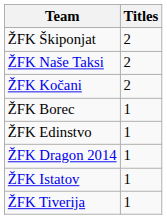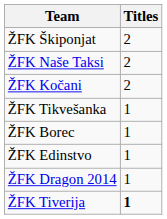+ row: ŽFK Tikvešanka | 1
- row: ŽFK Istatov | 1
ŽFK Tiverija | Titles: normal -> bold
